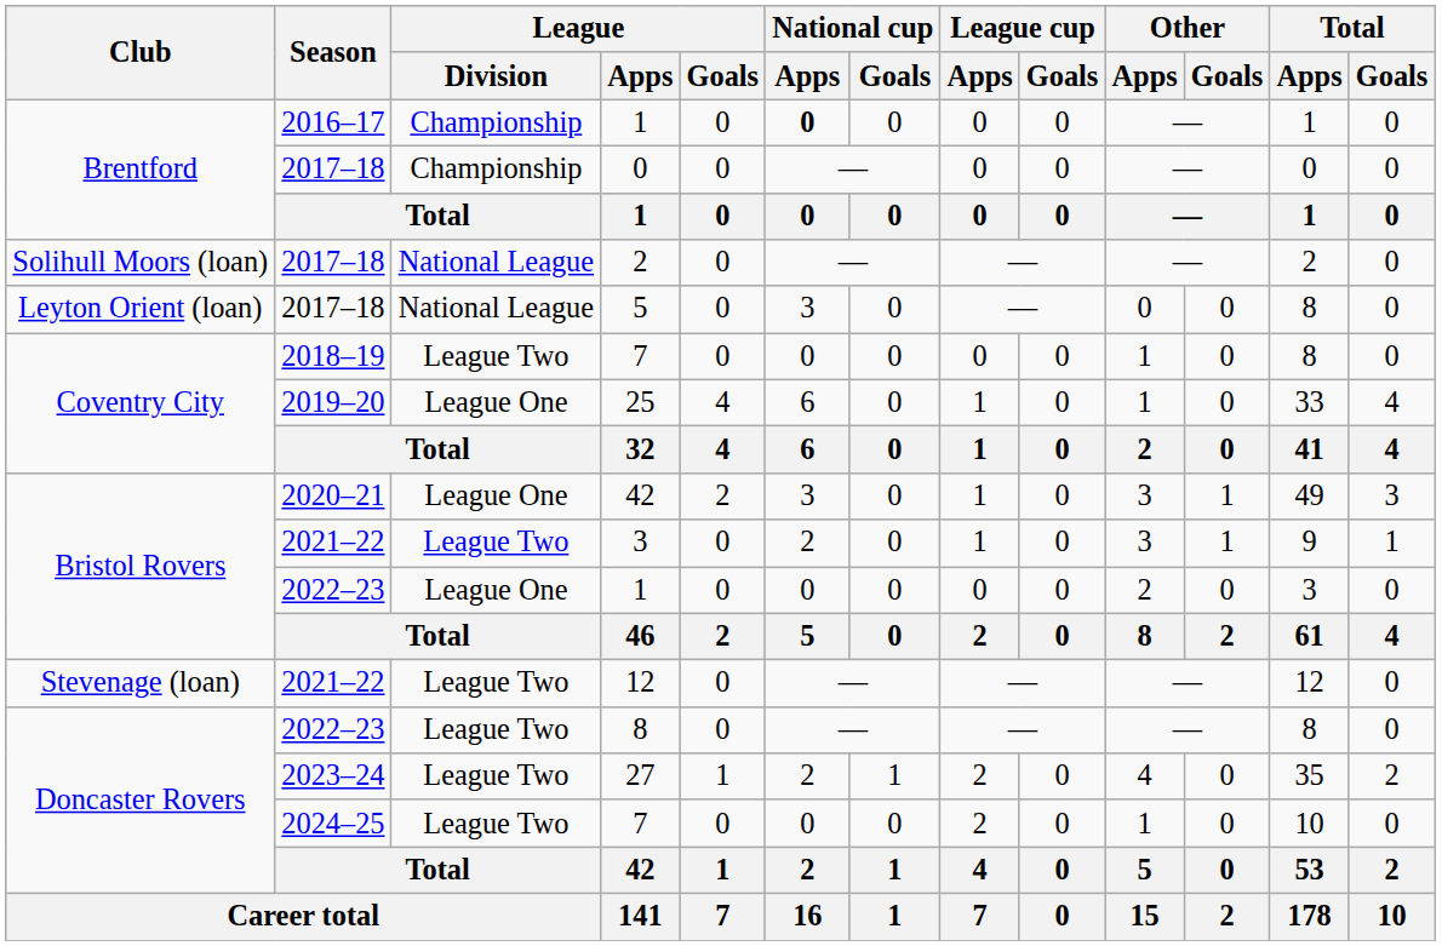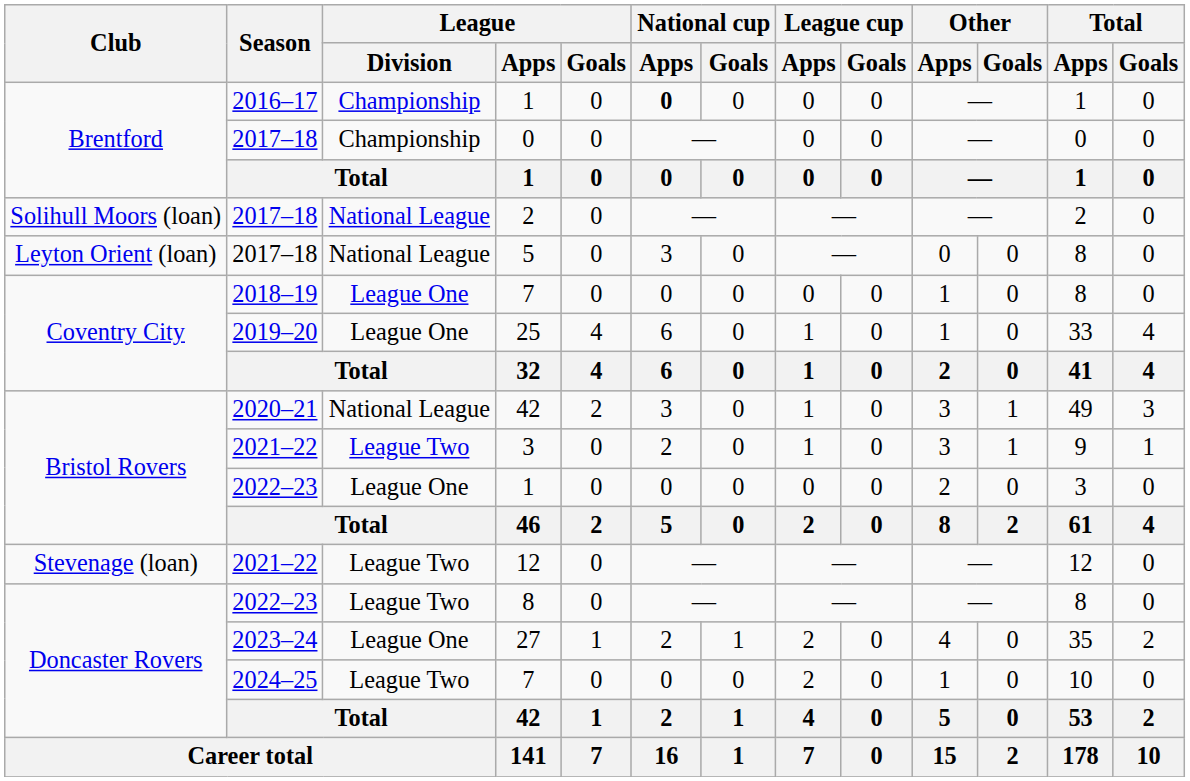2018–19 / 7 | League / Division: League Two -> League One
2020–21 / 42 | League / Division: League One -> National League
27 | League / Division: League Two -> League One
